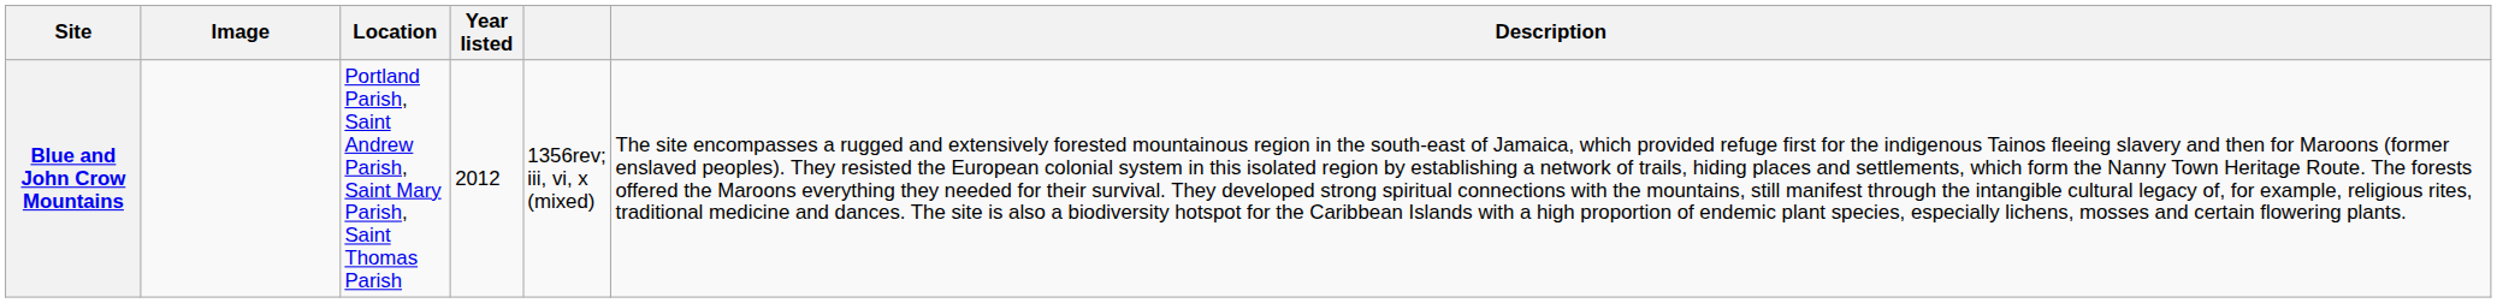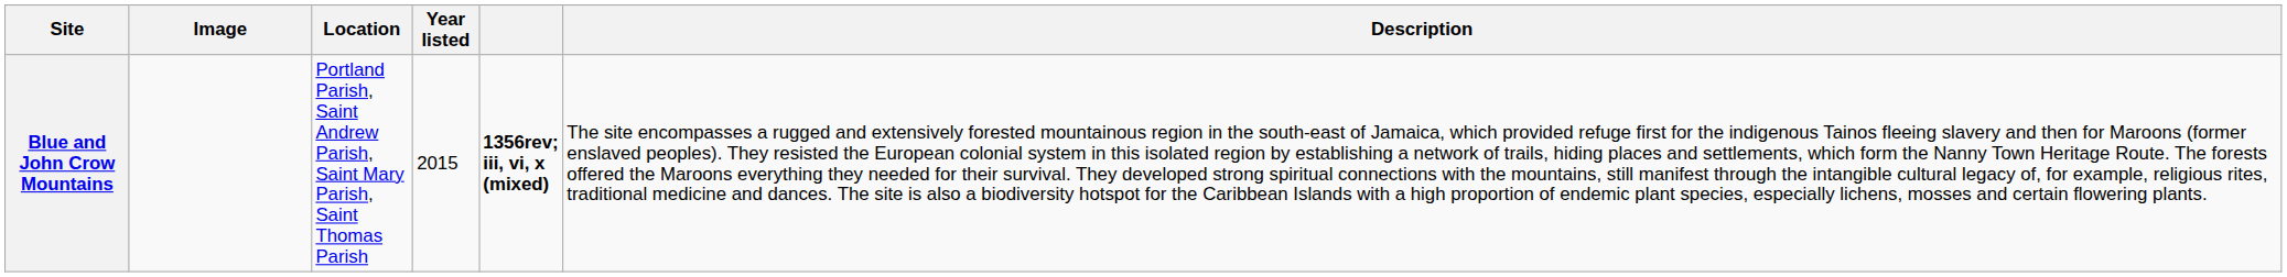Blue and John Crow Mountains | Year listed: 2012 -> 2015
Blue and John Crow Mountains | column 5: normal -> bold
